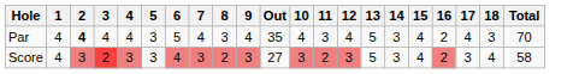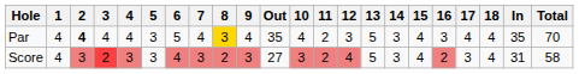+ column: In | 35 | 31
Par | 8: no background -> gold background
Par | 11: 3 -> 2
Par | 12: 4 -> 3
Par | 16: 2 -> 3
Par | 18: 3 -> 4
Score | 12: 3 -> 4
